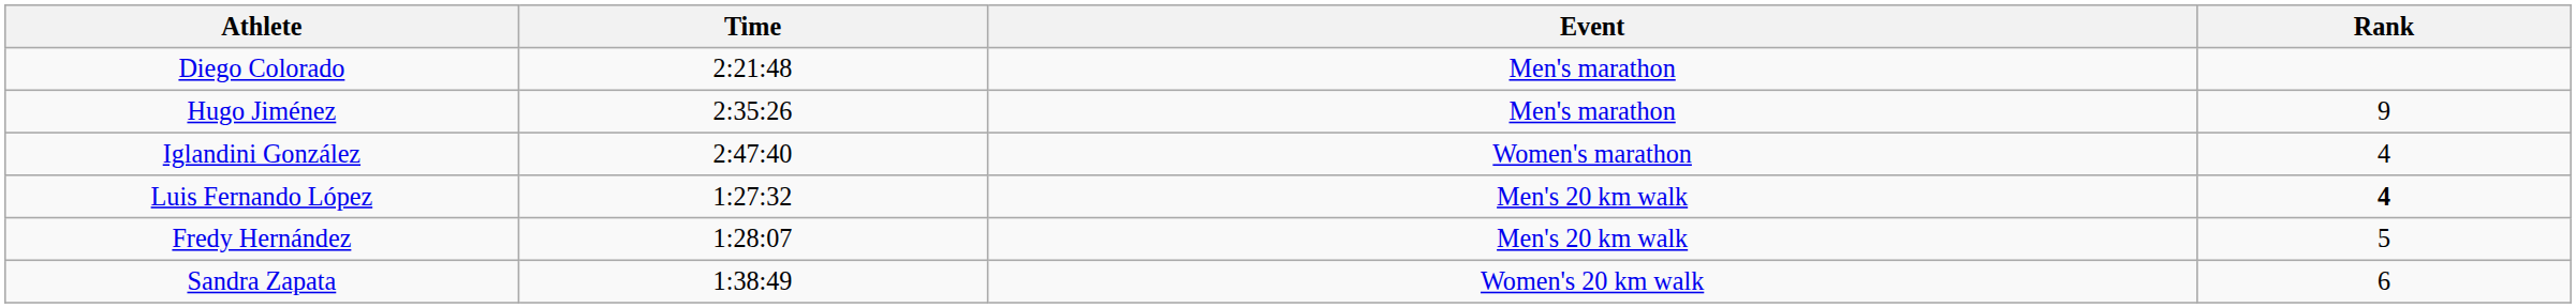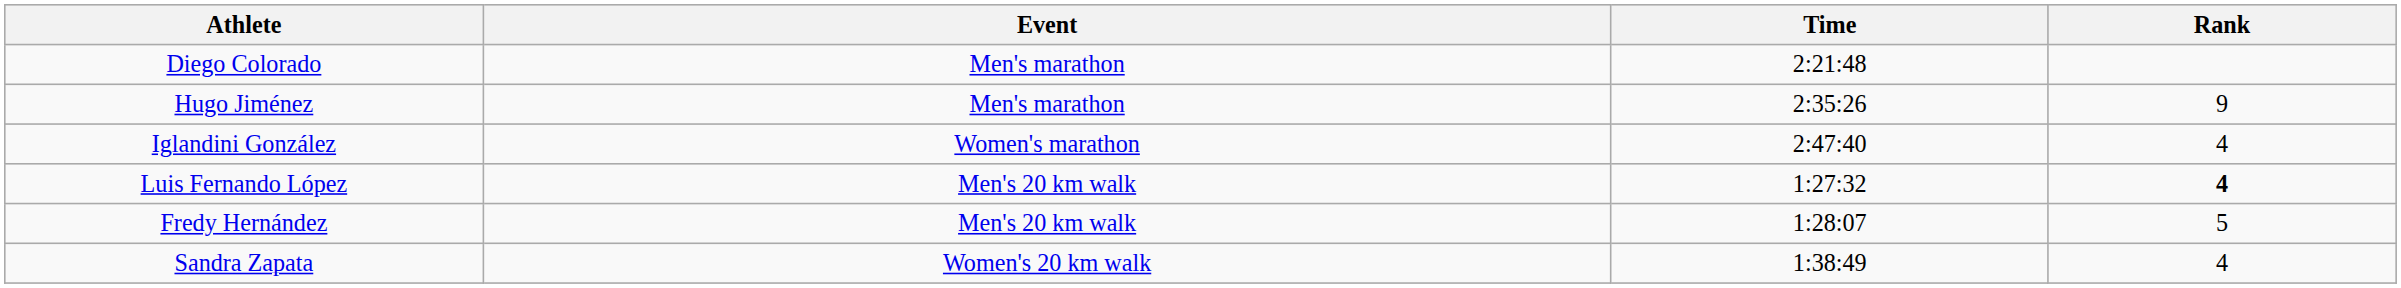columns swapped: Event <-> Time
Sandra Zapata | Rank: 6 -> 4
